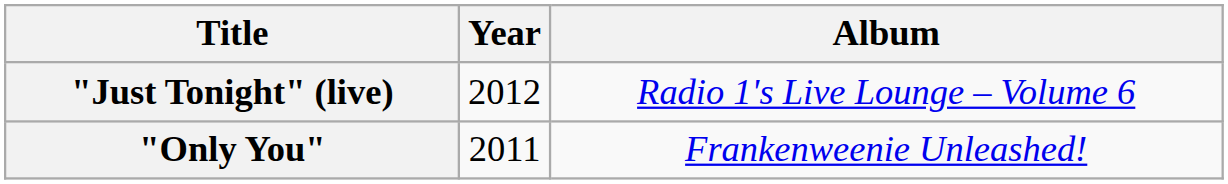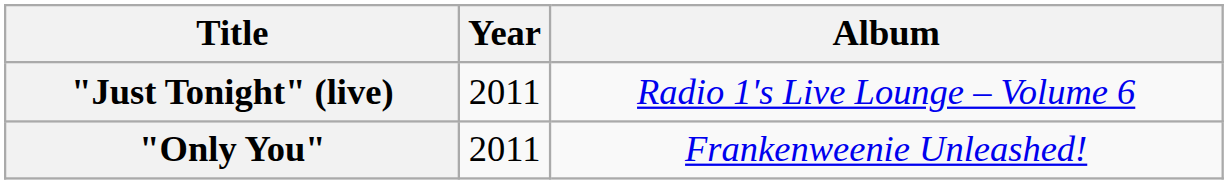"Just Tonight" (live) | Year: 2012 -> 2011
